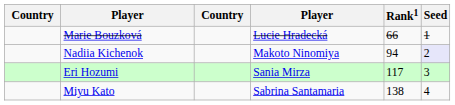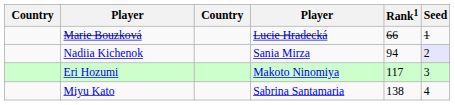Nadiia Kichenok | column 4: Makoto Ninomiya -> Sania Mirza
Eri Hozumi | column 4: Sania Mirza -> Makoto Ninomiya
